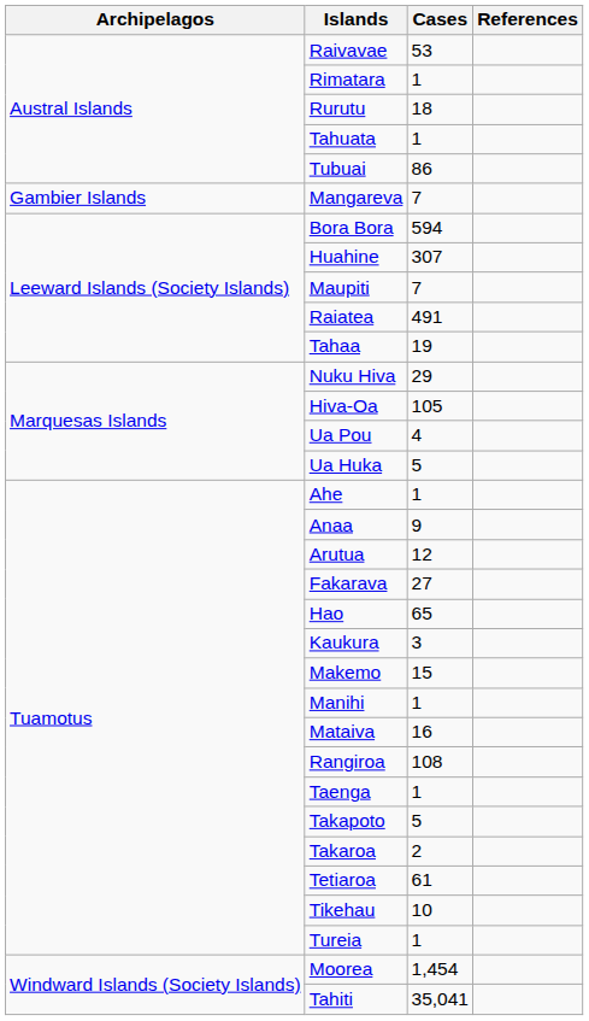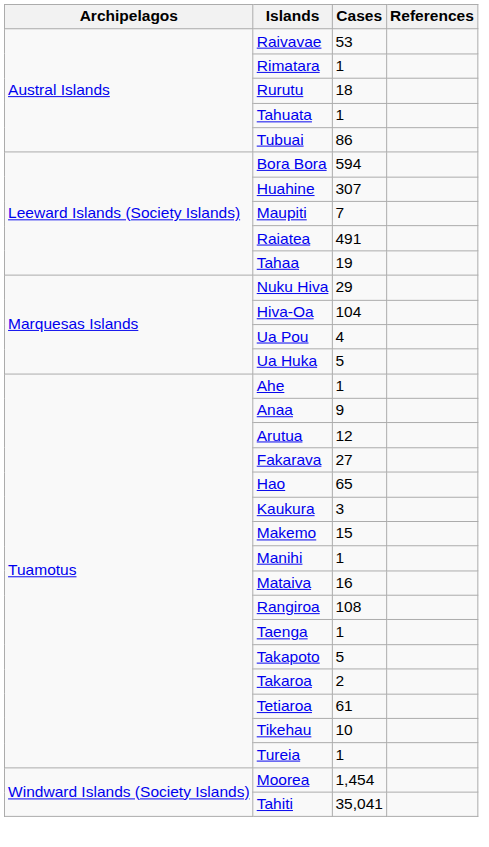- row: Gambier Islands | Mangareva | 7
Hiva-Oa | Cases: 105 -> 104
